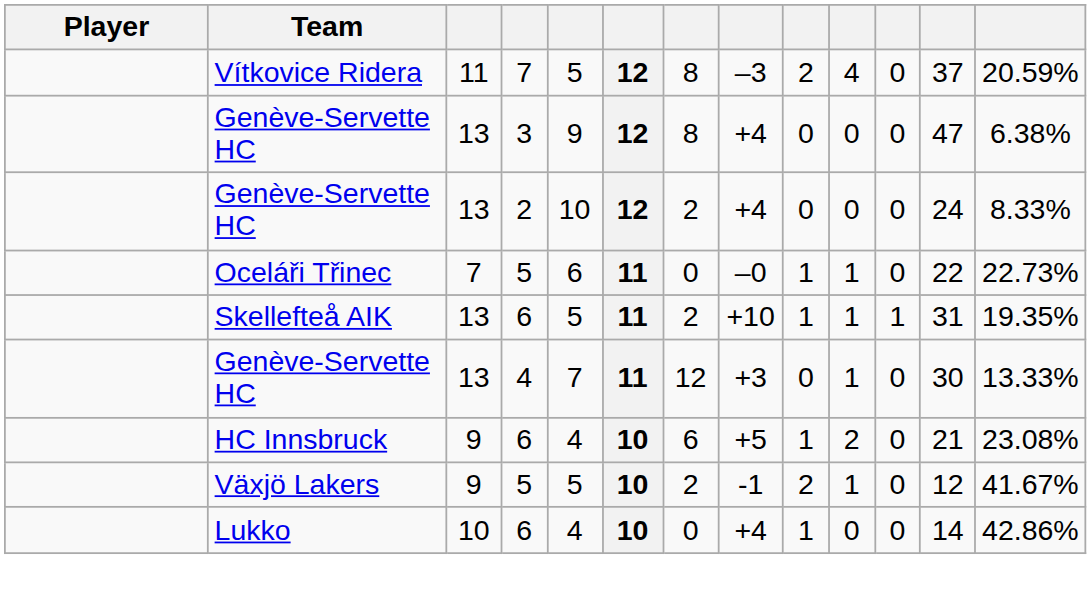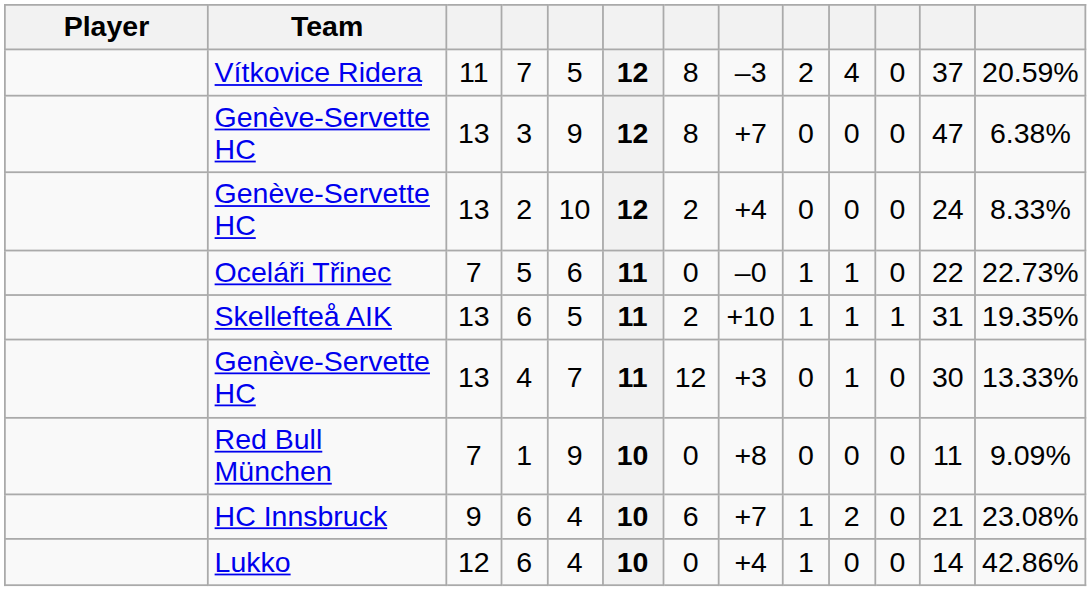Genève-Servette HC / 3 | column 8: +4 -> +7
+ row: Red Bull München | 7 | 1 | 9 | 10 | 0 | +8 | 0 | 0 | 0 | 11 | 9.09%
HC Innsbruck | column 8: +5 -> +7
- row: Växjö Lakers | 9 | 5 | 5 | 10 | 2 | -1 | 2 | 1 | 0 | 12 | 41.67%
Lukko | column 3: 10 -> 12
